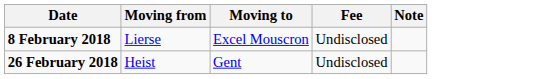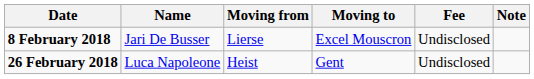+ column: Name | Jari De Busser | Luca Napoleone
